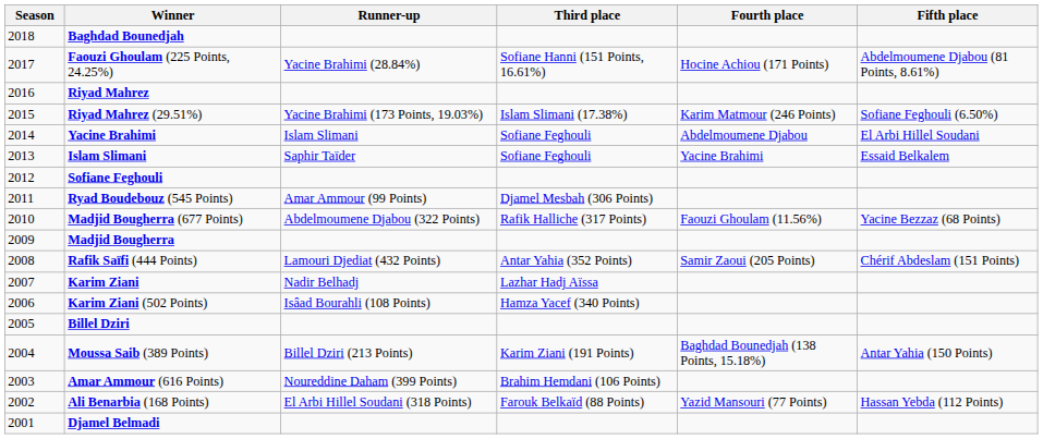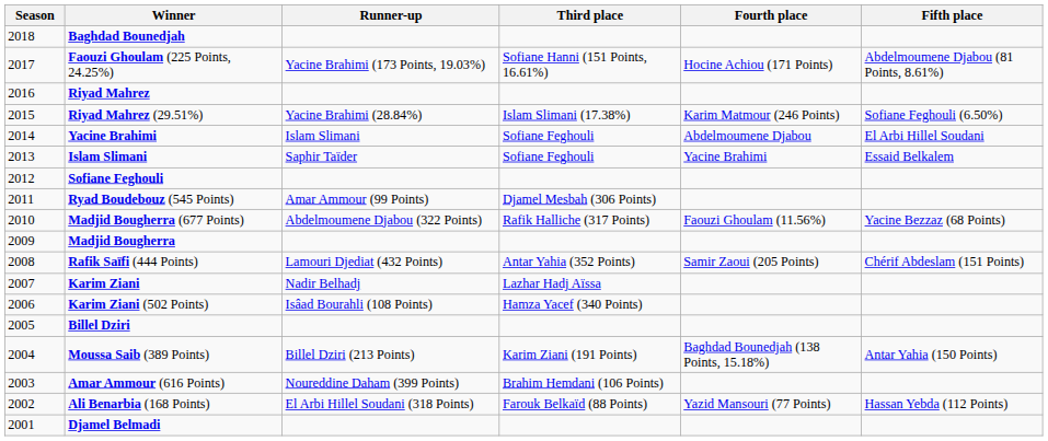Faouzi Ghoulam (225 Points, 24.25%) | Runner-up: Yacine Brahimi (28.84%) -> Yacine Brahimi (173 Points, 19.03%)
Riyad Mahrez (29.51%) | Runner-up: Yacine Brahimi (173 Points, 19.03%) -> Yacine Brahimi (28.84%)
